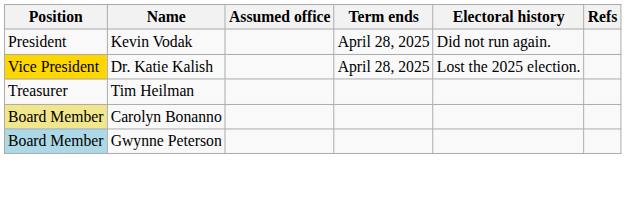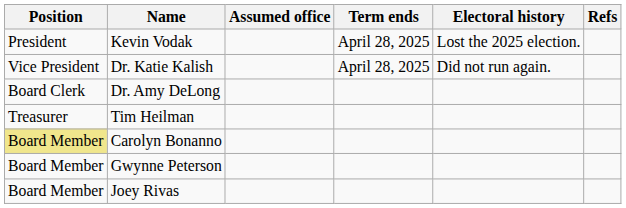Kevin Vodak | Electoral history: Did not run again. -> Lost the 2025 election.
Dr. Katie Kalish | Position: gold background -> no background
Dr. Katie Kalish | Electoral history: Lost the 2025 election. -> Did not run again.
+ row: Board Clerk | Dr. Amy DeLong
Gwynne Peterson | Position: lightblue background -> no background
+ row: Board Member | Joey Rivas
